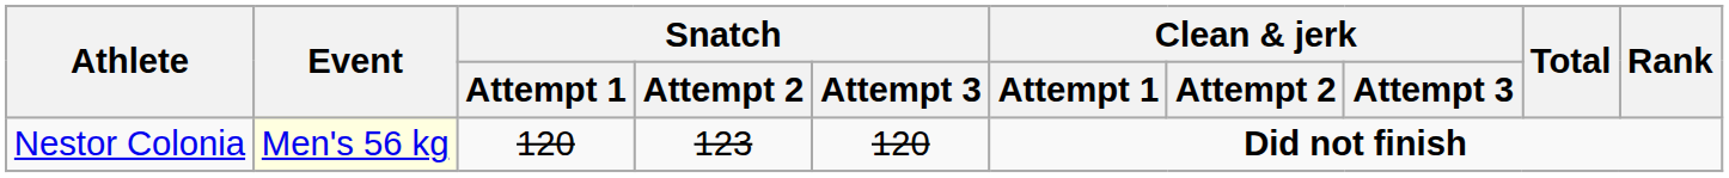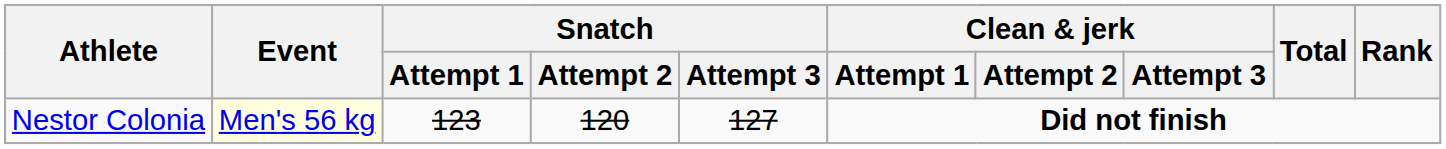Nestor Colonia | Snatch / Attempt 1: 120 -> 123
Nestor Colonia | Snatch / Attempt 2: 123 -> 120
Nestor Colonia | Snatch / Attempt 3: 120 -> 127
